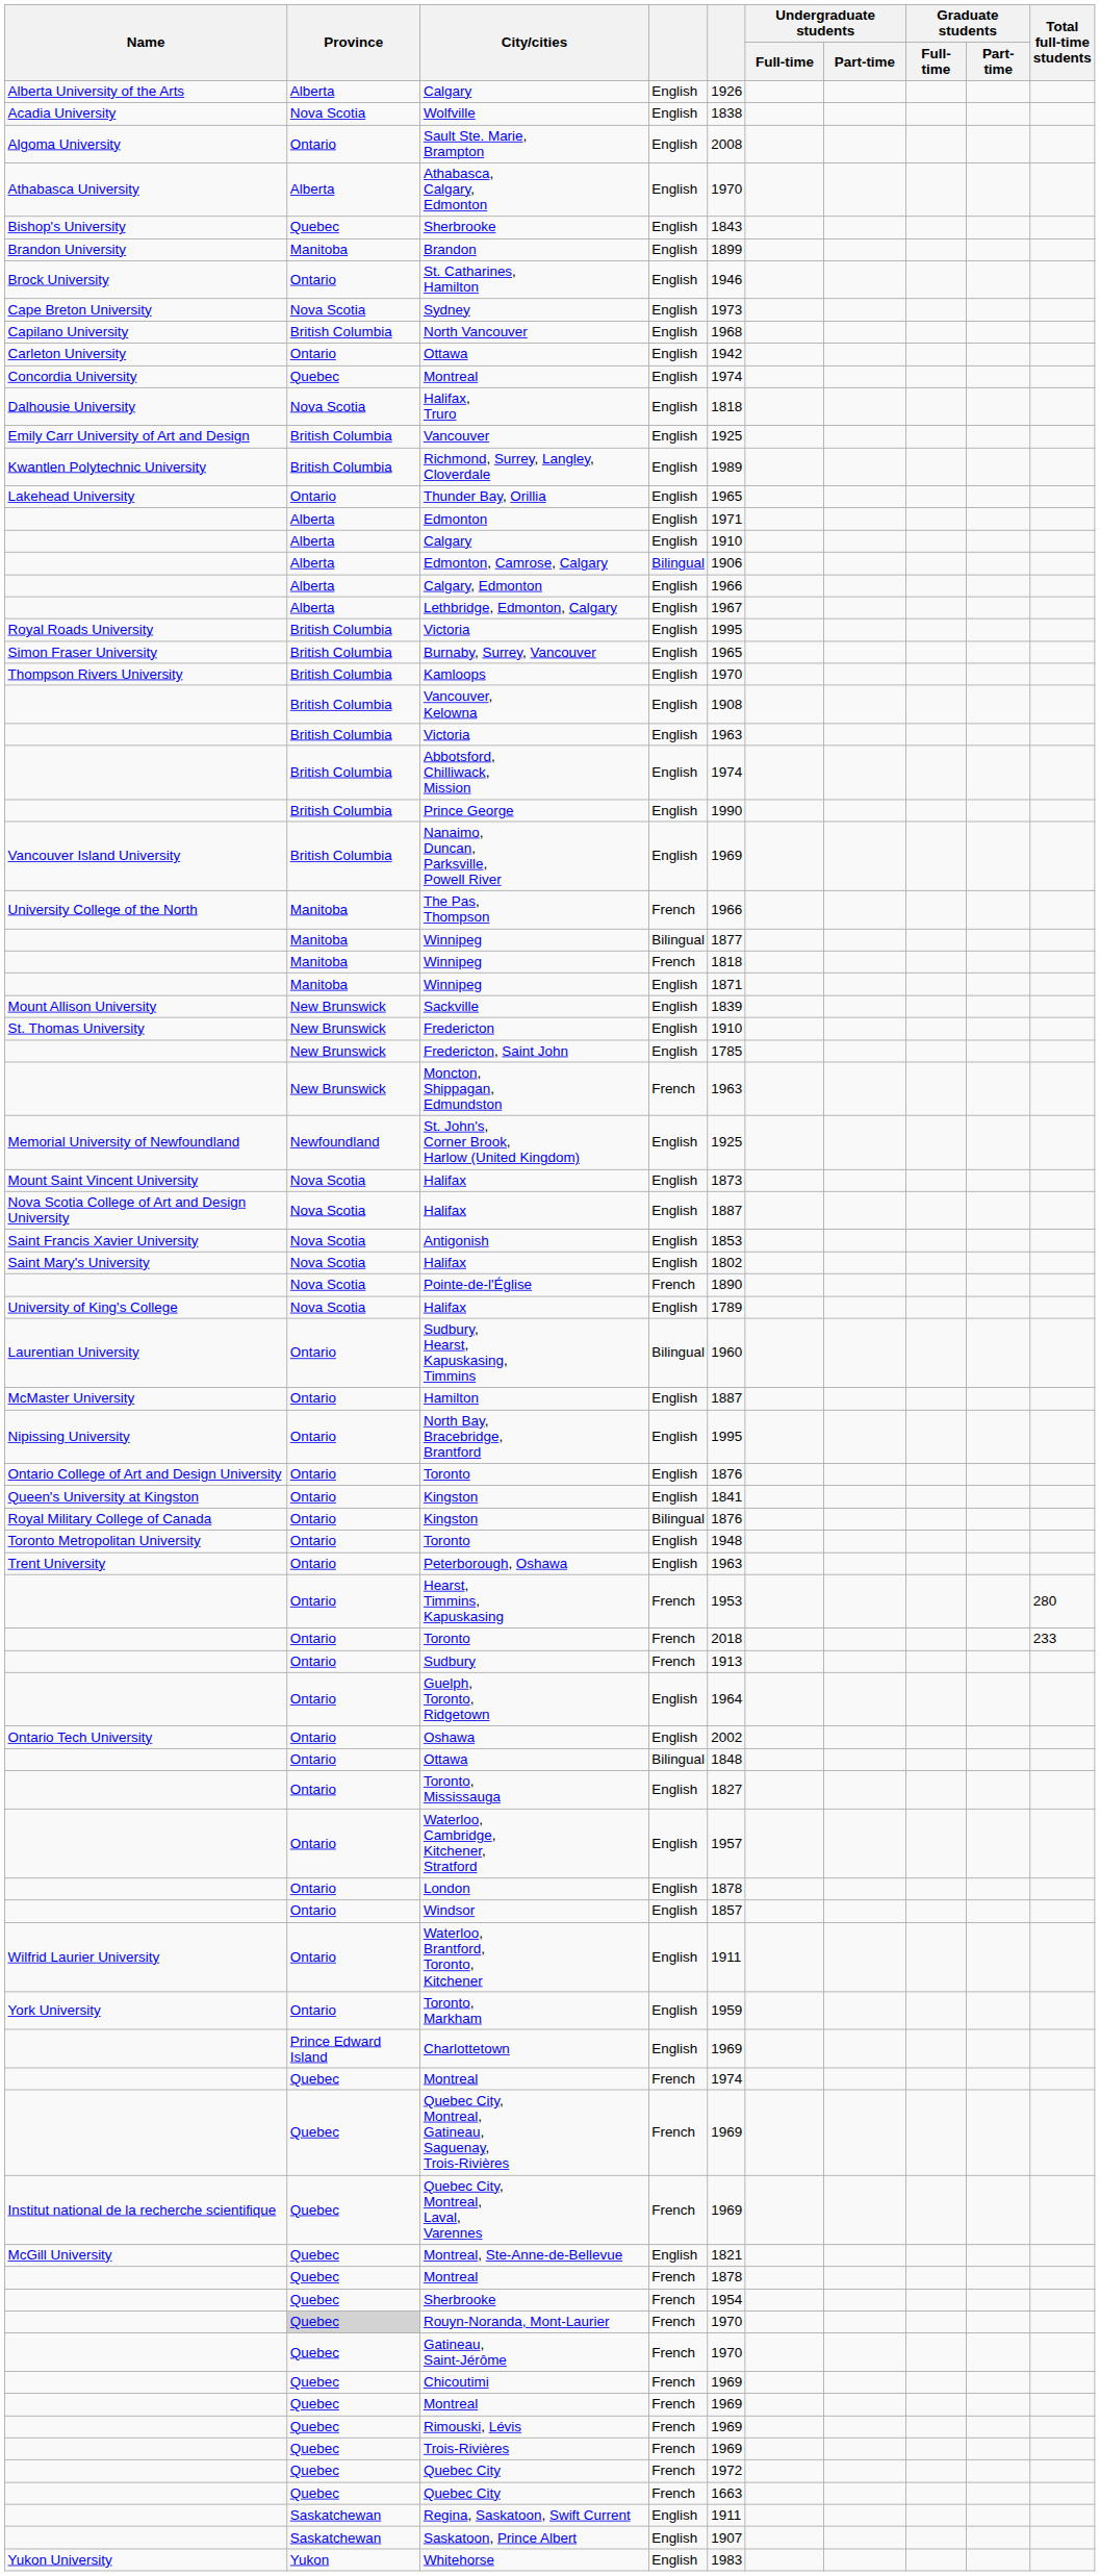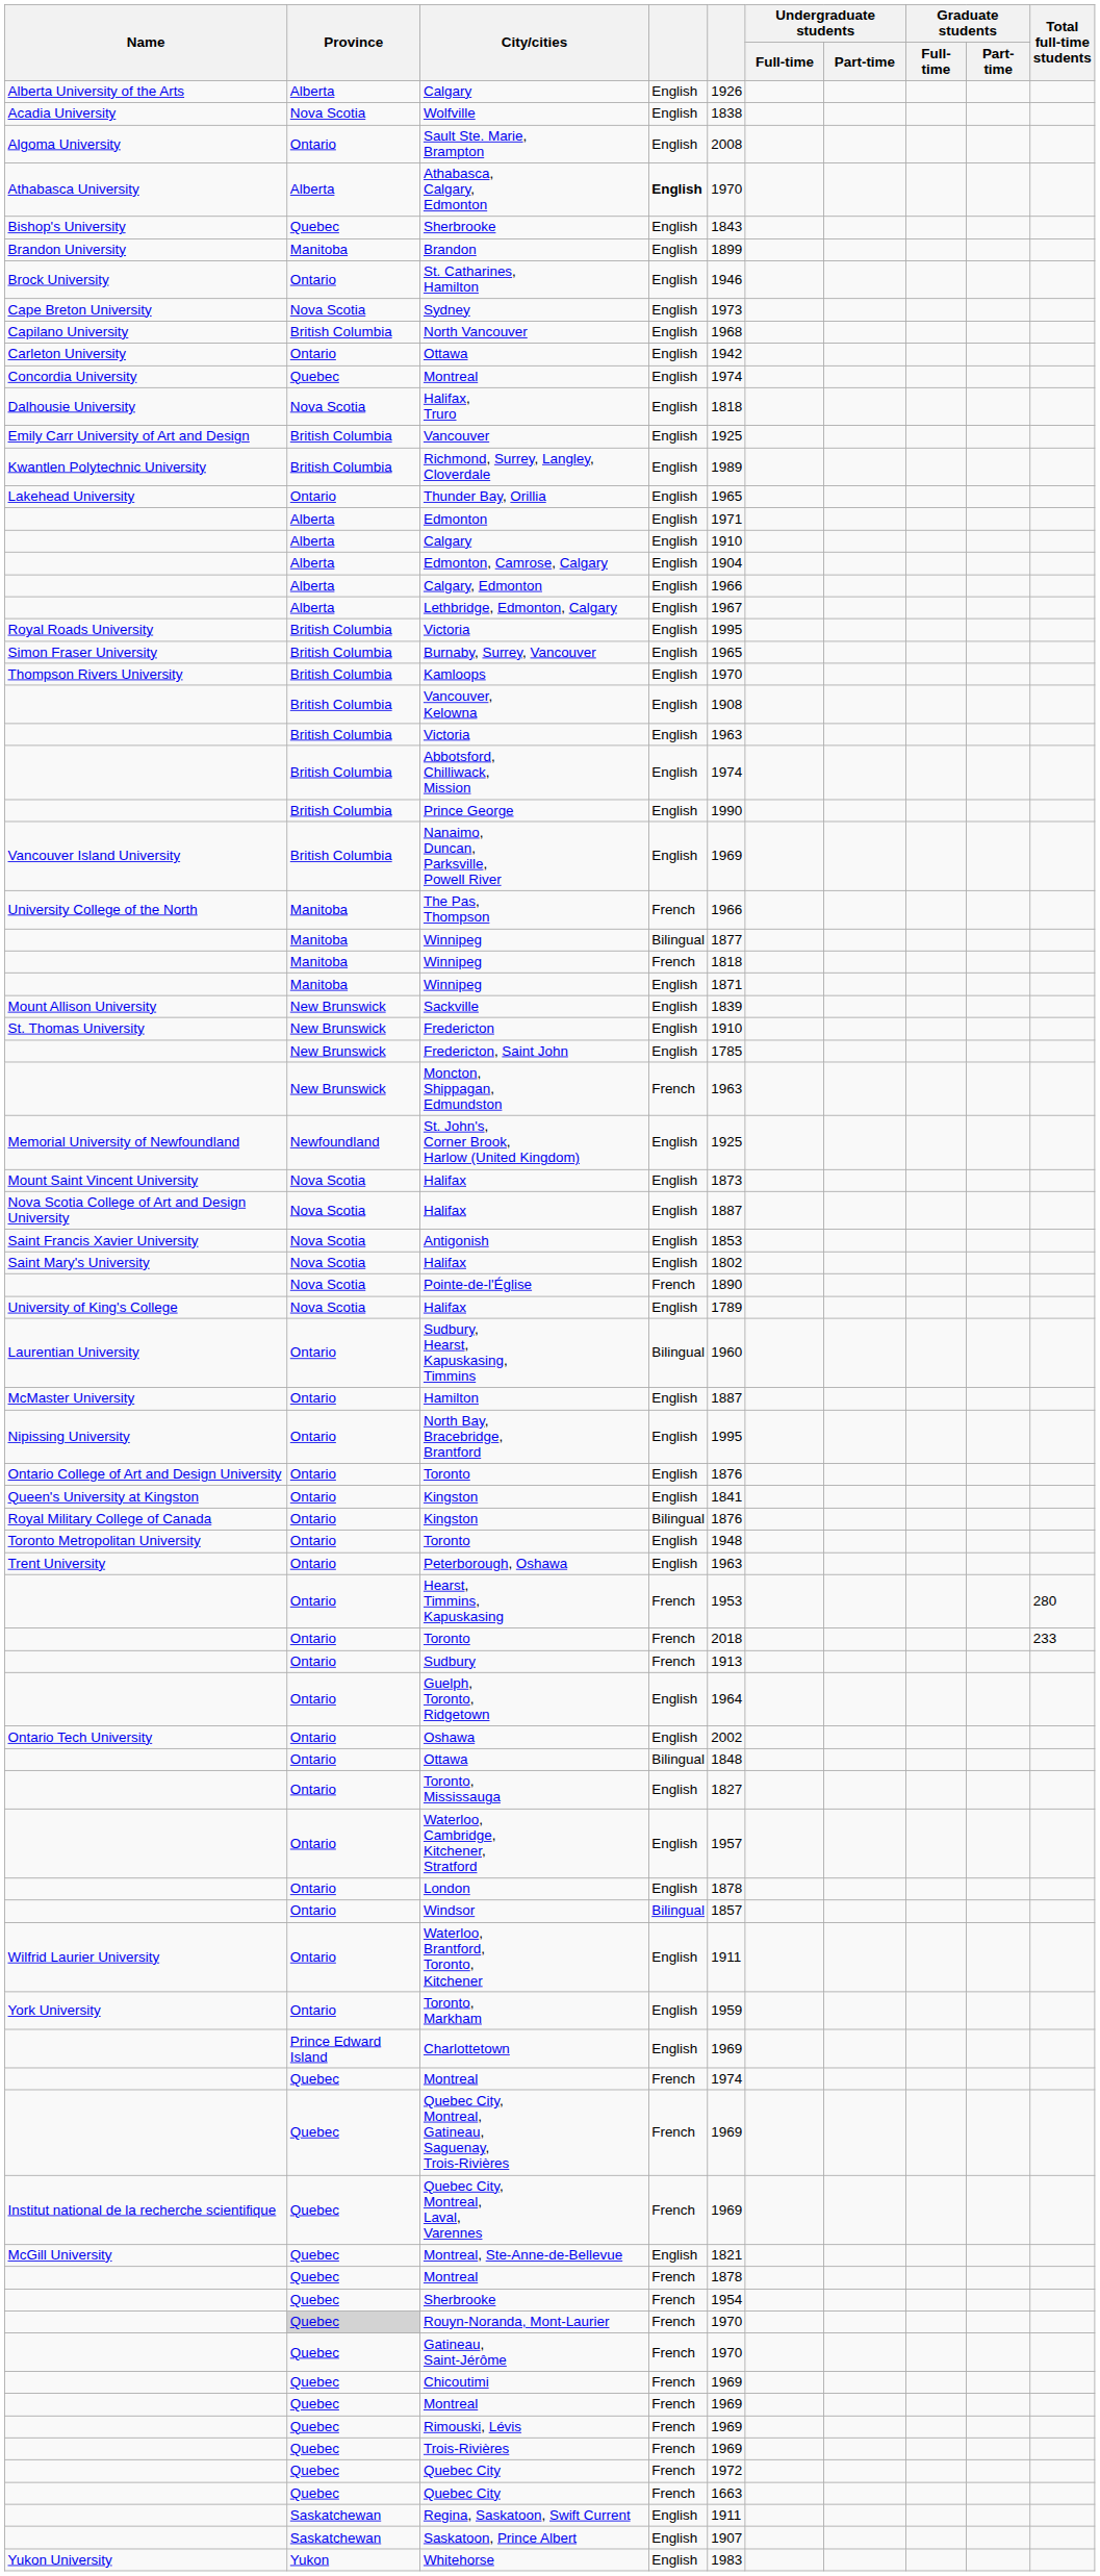Athabasca, Calgary, Edmonton | column 4: normal -> bold
Edmonton, Camrose, Calgary | column 4: Bilingual -> English
Edmonton, Camrose, Calgary | column 5: 1906 -> 1904
Windsor | column 4: English -> Bilingual
